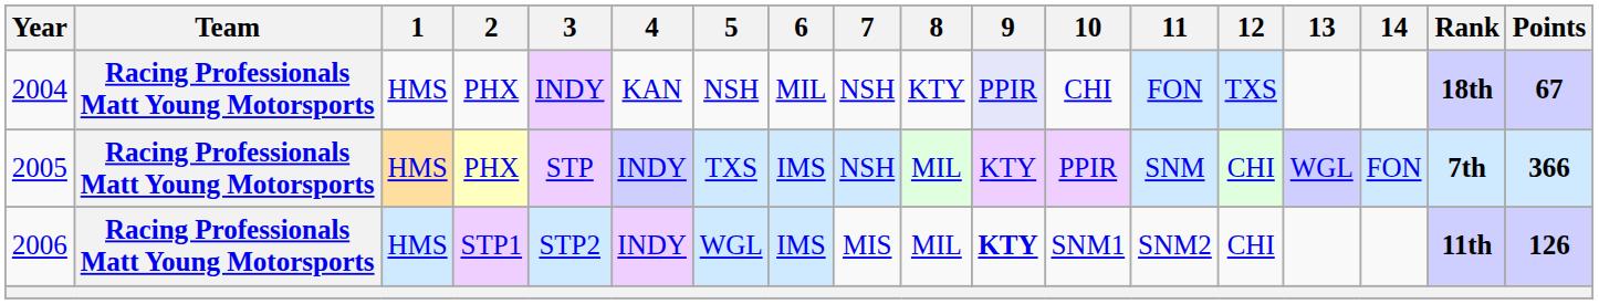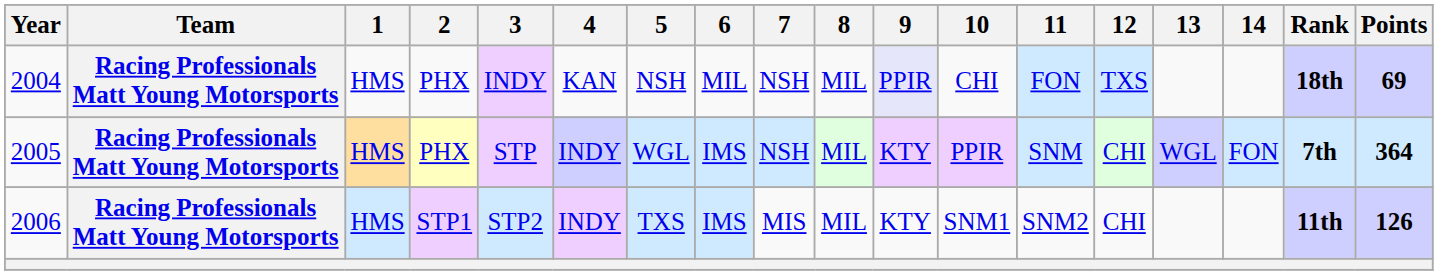2004 | 8: KTY -> MIL
2004 | Points: 67 -> 69
2005 | 5: TXS -> WGL
2005 | Points: 366 -> 364
2006 | 5: WGL -> TXS
2006 | 9: bold -> normal
